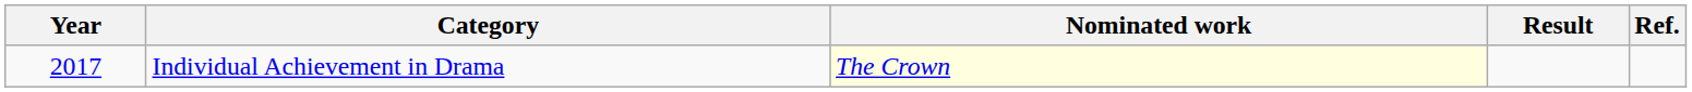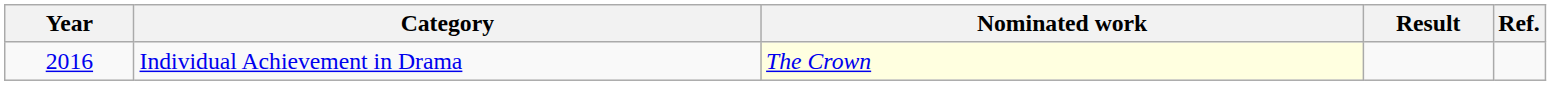Individual Achievement in Drama | Year: 2017 -> 2016
